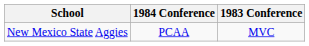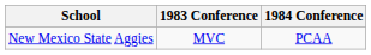columns swapped: 1983 Conference <-> 1984 Conference
